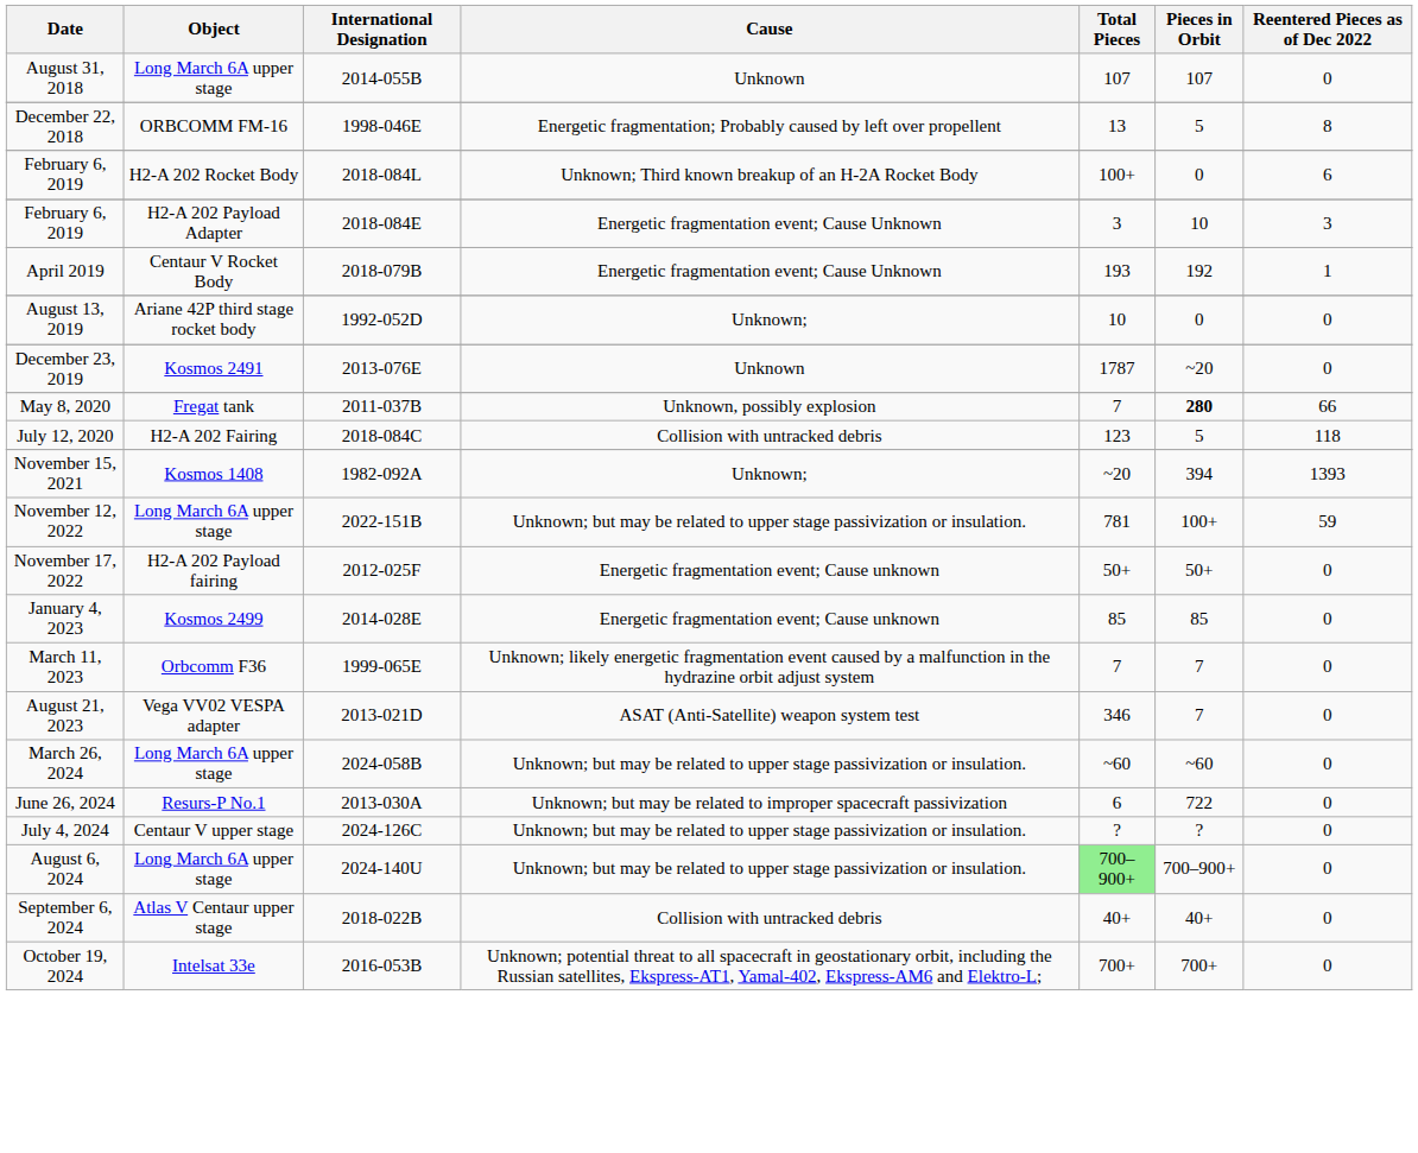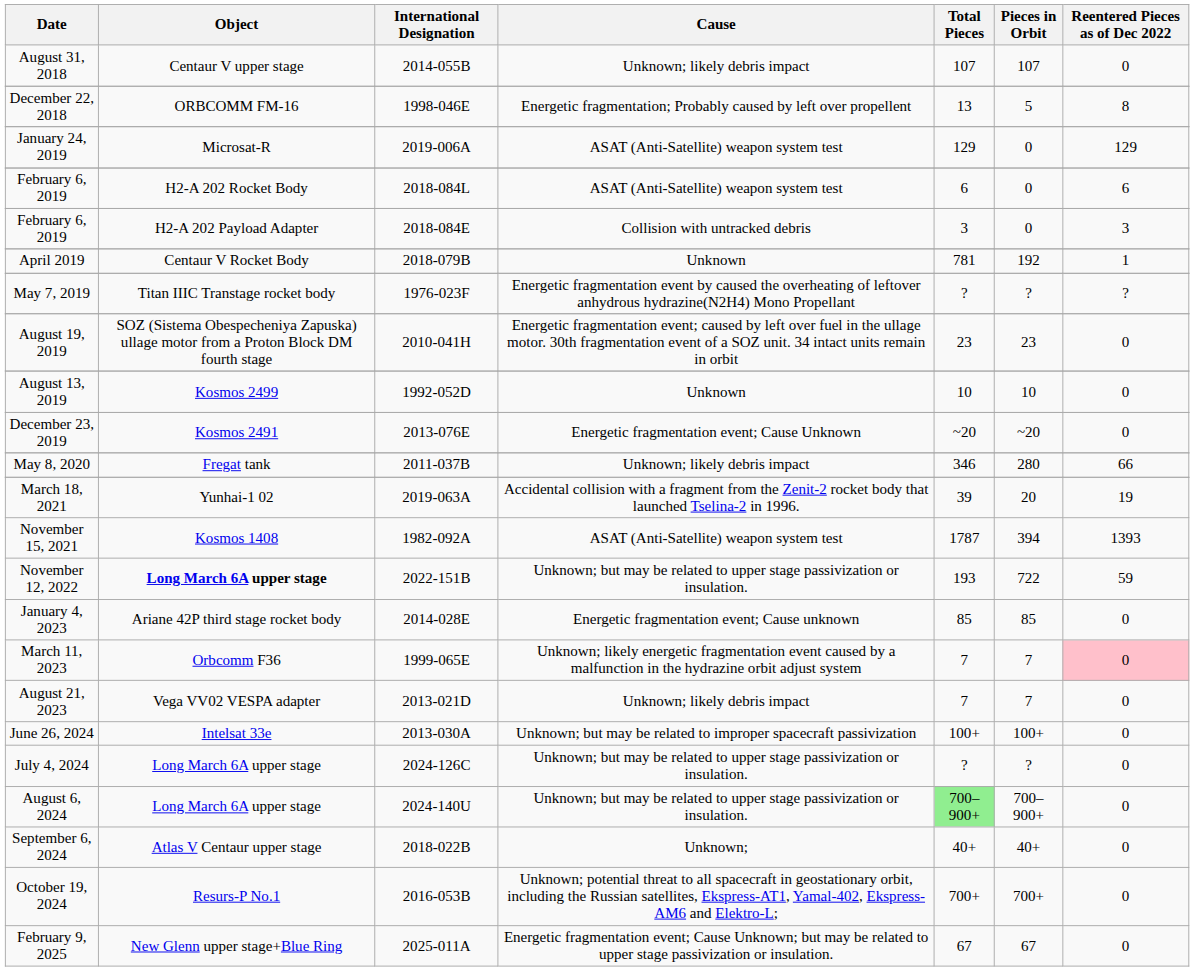August 31, 2018 | Object: Long March 6A upper stage -> Centaur V upper stage
August 31, 2018 | Cause: Unknown -> Unknown; likely debris impact
+ row: January 24, 2019 | Microsat-R | 2019-006A | ASAT (Anti-Satellite) weapon system test | 129 | 0 | 129
February 6, 2019 / 2018-084L | Cause: Unknown; Third known breakup of an H-2A Rocket Body -> ASAT (Anti-Satellite) weapon system test
February 6, 2019 / 2018-084L | Total Pieces: 100+ -> 6
February 6, 2019 / 2018-084E | Cause: Energetic fragmentation event; Cause Unknown -> Collision with untracked debris
February 6, 2019 / 2018-084E | Pieces in Orbit: 10 -> 0
April 2019 | Cause: Energetic fragmentation event; Cause Unknown -> Unknown
April 2019 | Total Pieces: 193 -> 781
+ row: May 7, 2019 | Titan IIIC Transtage rocket body | 1976-023F | Energetic fragmentation event by caused the overheating of leftover anhydrous hydrazine(N2H4) Mono Propellant | ? | ? | ?
+ row: August 19, 2019 | SOZ (Sistema Obespecheniya Zapuska) ullage motor from a Proton Block DM fourth stage | 2010-041H | Energetic fragmentation event; caused by left over fuel in the ullage motor. 30th fragmentation event of a SOZ unit. 34 intact units remain in orbit | 23 | 23 | 0
August 13, 2019 | Object: Ariane 42P third stage rocket body -> Kosmos 2499
August 13, 2019 | Cause: Unknown; -> Unknown
August 13, 2019 | Pieces in Orbit: 0 -> 10
December 23, 2019 | Cause: Unknown -> Energetic fragmentation event; Cause Unknown
December 23, 2019 | Total Pieces: 1787 -> ~20
May 8, 2020 | Cause: Unknown, possibly explosion -> Unknown; likely debris impact
May 8, 2020 | Total Pieces: 7 -> 346
May 8, 2020 | Pieces in Orbit: bold -> normal
- row: July 12, 2020 | H2-A 202 Fairing | 2018-084C | Collision with untracked debris | 123 | 5 | 118
+ row: March 18, 2021 | Yunhai-1 02 | 2019-063A | Accidental collision with a fragment from the Zenit-2 rocket body that launched Tselina-2 in 1996. | 39 | 20 | 19
November 15, 2021 | Cause: Unknown; -> ASAT (Anti-Satellite) weapon system test
November 15, 2021 | Total Pieces: ~20 -> 1787
November 12, 2022 | Object: normal -> bold
November 12, 2022 | Total Pieces: 781 -> 193
November 12, 2022 | Pieces in Orbit: 100+ -> 722
- row: November 17, 2022 | H2-A 202 Payload fairing | 2012-025F | Energetic fragmentation event; Cause unknown | 50+ | 50+ | 0
January 4, 2023 | Object: Kosmos 2499 -> Ariane 42P third stage rocket body
March 11, 2023 | Reentered Pieces as of Dec 2022: no background -> pink background
August 21, 2023 | Cause: ASAT (Anti-Satellite) weapon system test -> Unknown; likely debris impact
August 21, 2023 | Total Pieces: 346 -> 7
- row: March 26, 2024 | Long March 6A upper stage | 2024-058B | Unknown; but may be related to upper stage passivization or insulation. | ~60 | ~60 | 0
June 26, 2024 | Object: Resurs-P No.1 -> Intelsat 33e
June 26, 2024 | Total Pieces: 6 -> 100+
June 26, 2024 | Pieces in Orbit: 722 -> 100+
July 4, 2024 | Object: Centaur V upper stage -> Long March 6A upper stage
September 6, 2024 | Cause: Collision with untracked debris -> Unknown;
October 19, 2024 | Object: Intelsat 33e -> Resurs-P No.1
+ row: February 9, 2025 | New Glenn upper stage+Blue Ring | 2025-011A | Energetic fragmentation event; Cause Unknown; but may be related to upper stage passivization or insulation. | 67 | 67 | 0
